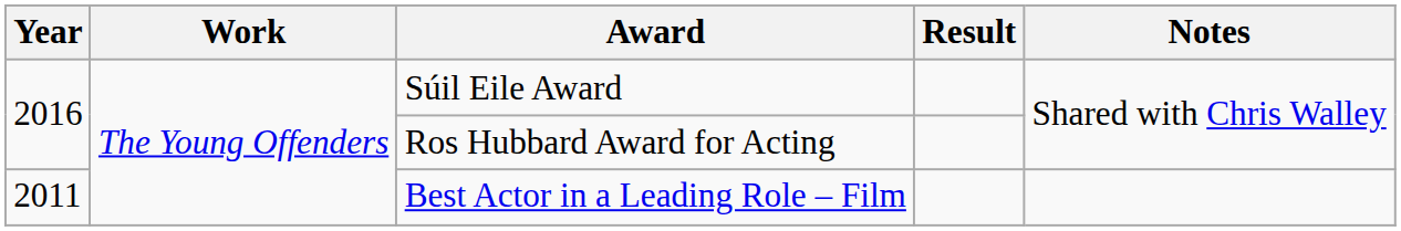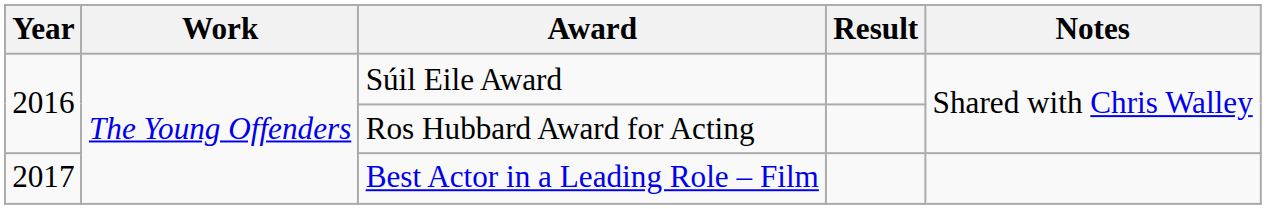Best Actor in a Leading Role – Film | Year: 2011 -> 2017
